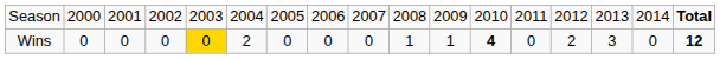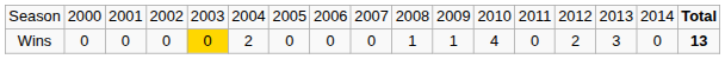Wins | column 12: bold -> normal
Wins | column 17: 12 -> 13
